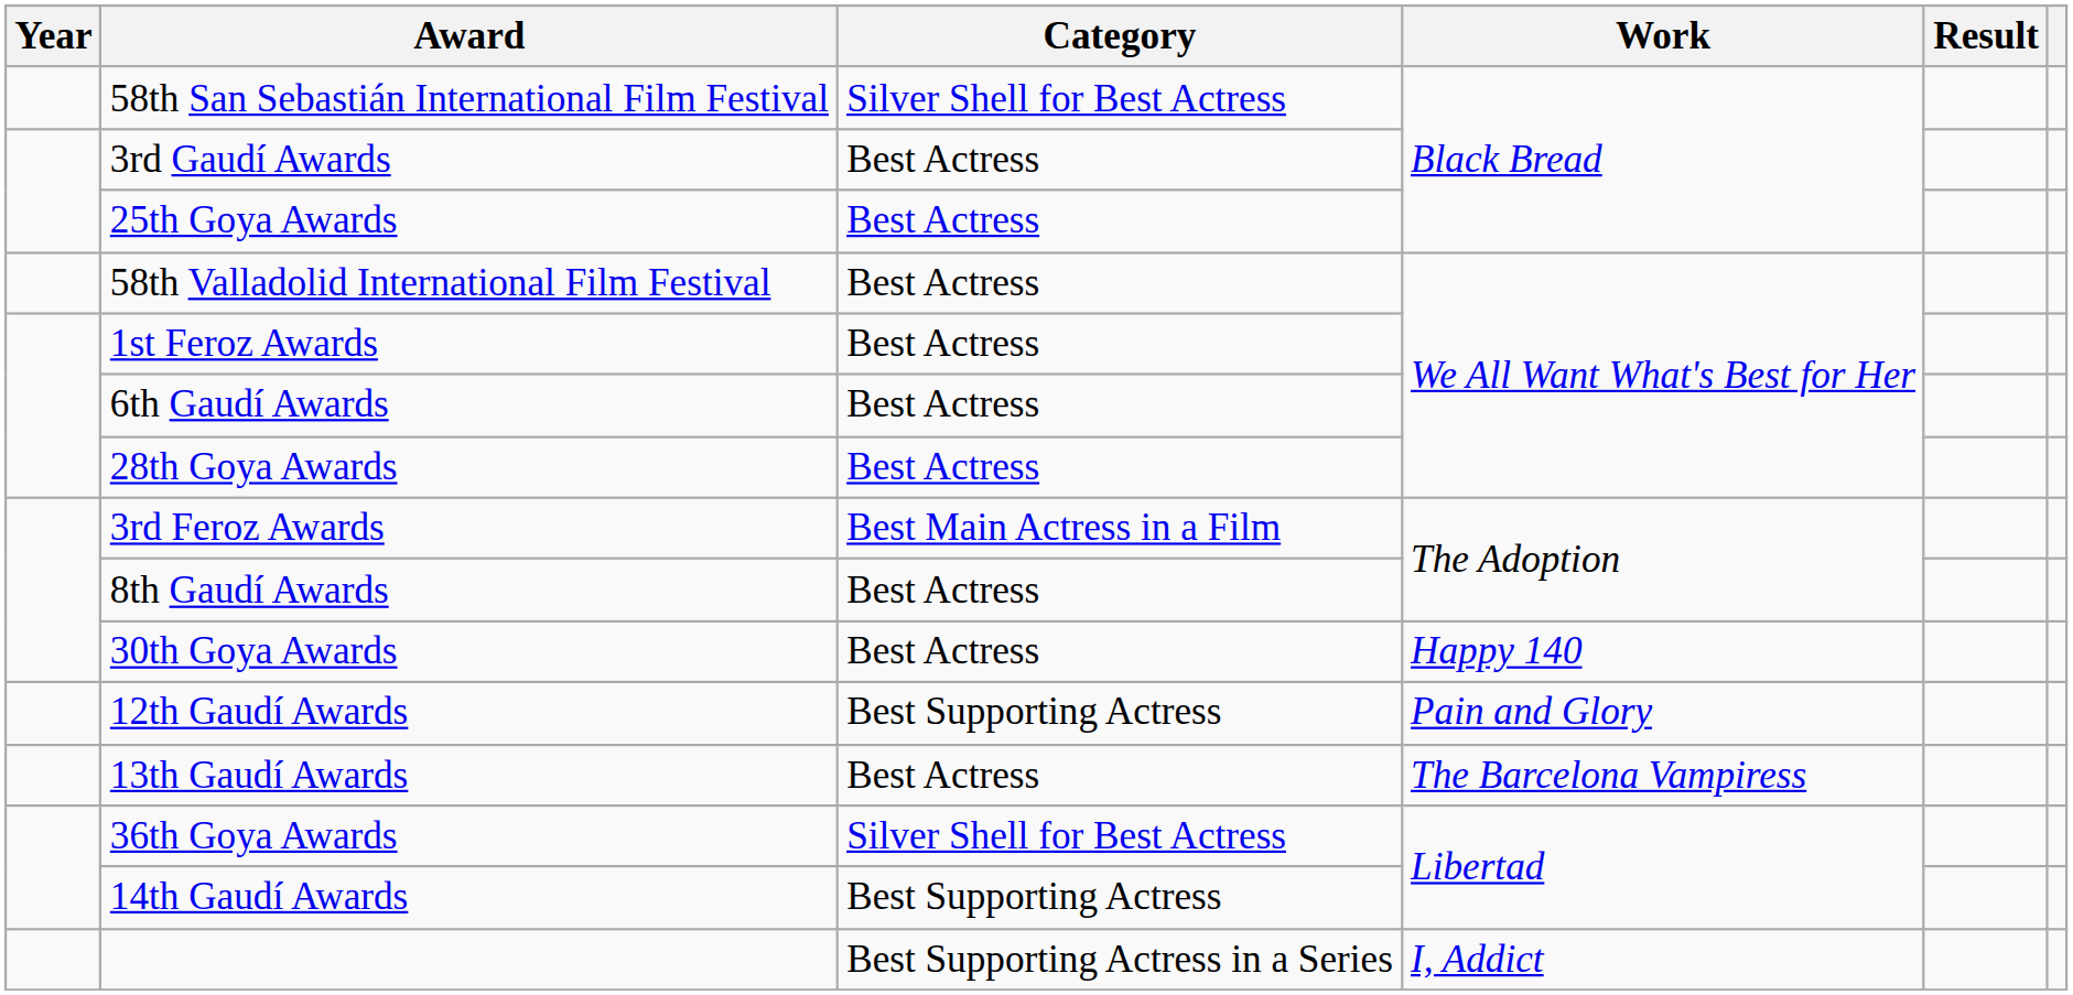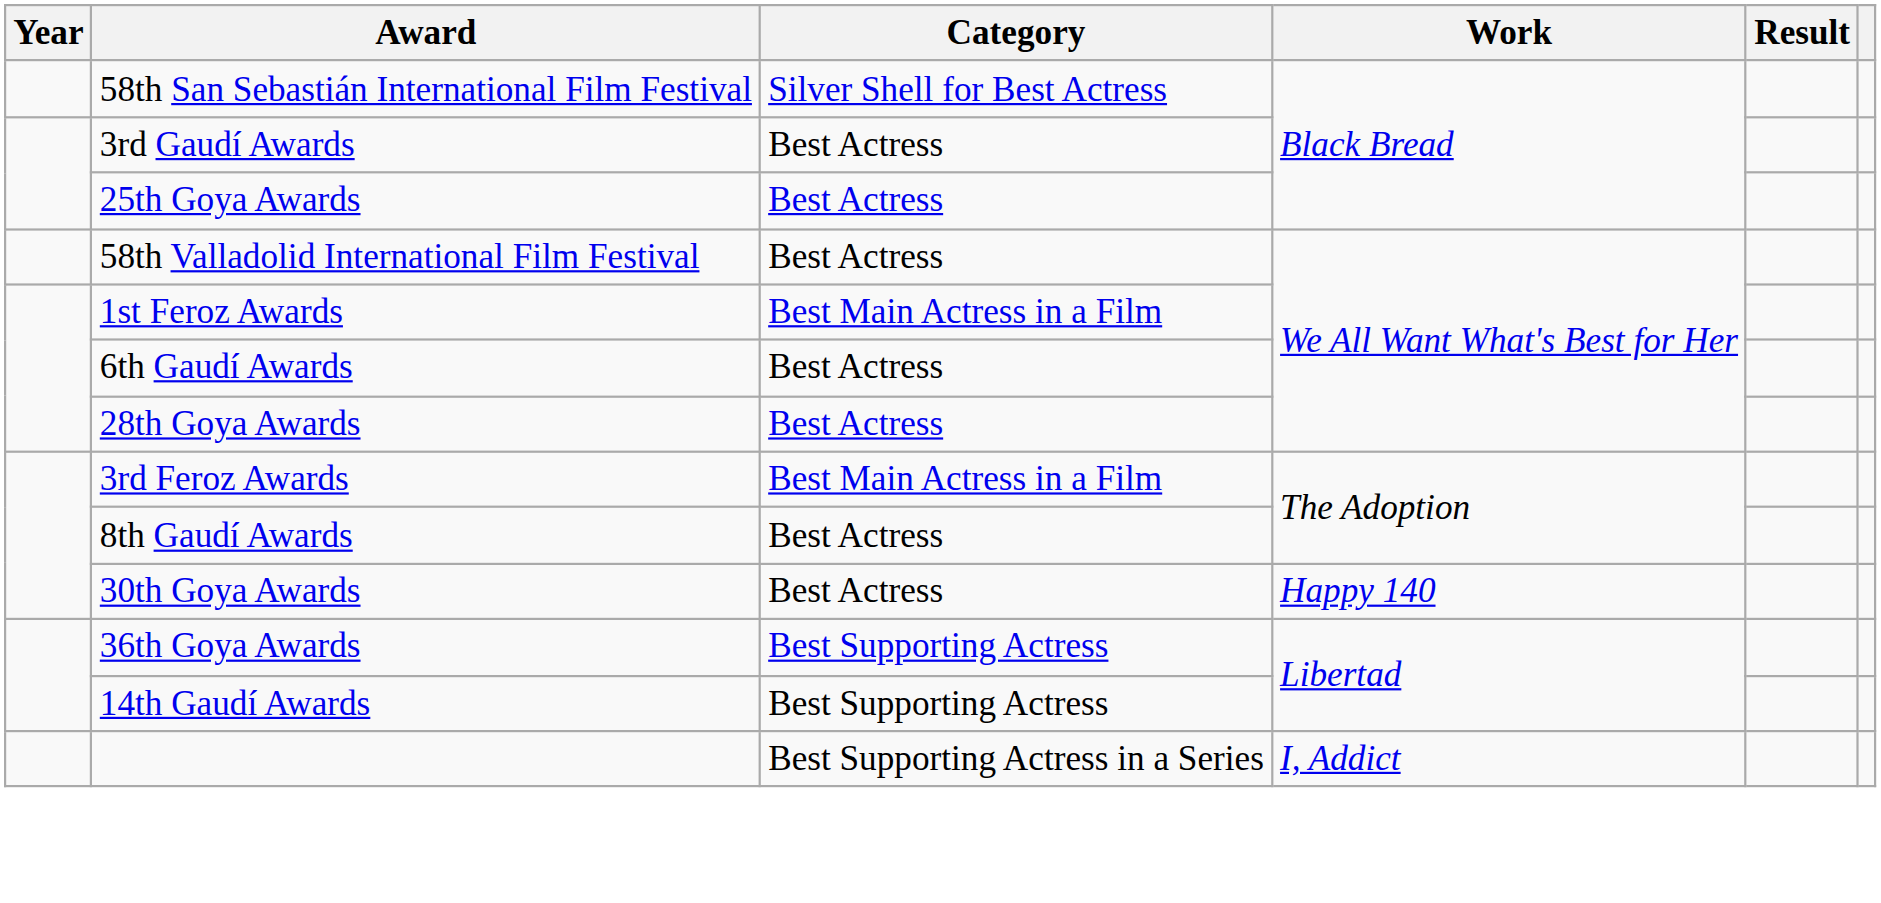1st Feroz Awards | Category: Best Actress -> Best Main Actress in a Film
- row: 12th Gaudí Awards | Best Supporting Actress | Pain and Glory
- row: 13th Gaudí Awards | Best Actress | The Barcelona Vampiress
36th Goya Awards | Category: Silver Shell for Best Actress -> Best Supporting Actress
